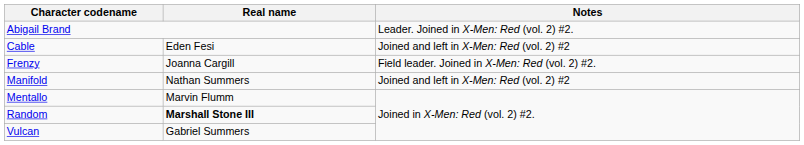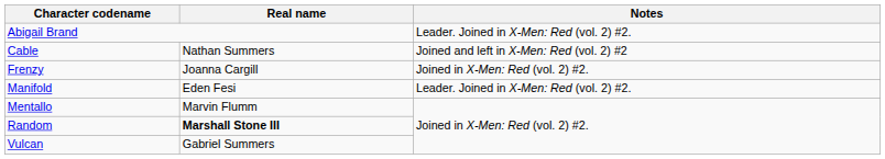Cable | Real name: Eden Fesi -> Nathan Summers
Frenzy | Notes: Field leader. Joined in X-Men: Red (vol. 2) #2. -> Joined in X-Men: Red (vol. 2) #2.
Manifold | Real name: Nathan Summers -> Eden Fesi
Manifold | Notes: Joined and left in X-Men: Red (vol. 2) #2 -> Leader. Joined in X-Men: Red (vol. 2) #2.
